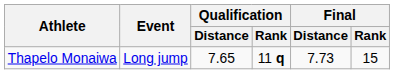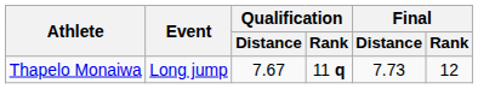Thapelo Monaiwa | Qualification / Distance: 7.65 -> 7.67
Thapelo Monaiwa | Final / Rank: 15 -> 12
